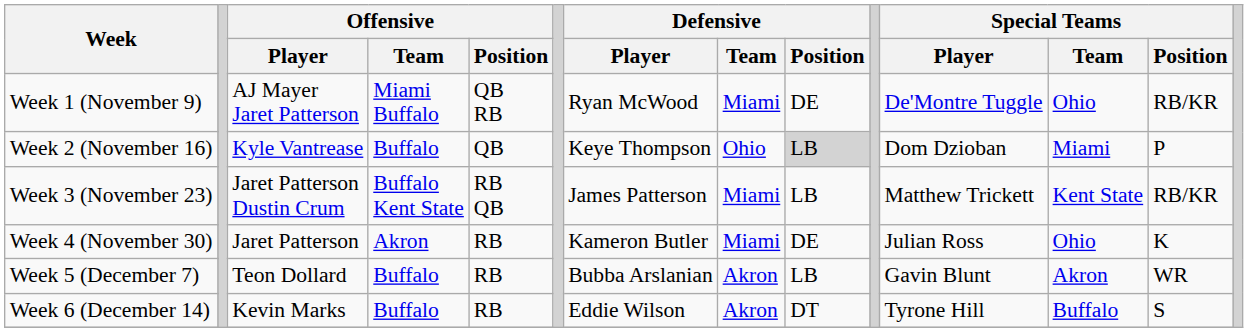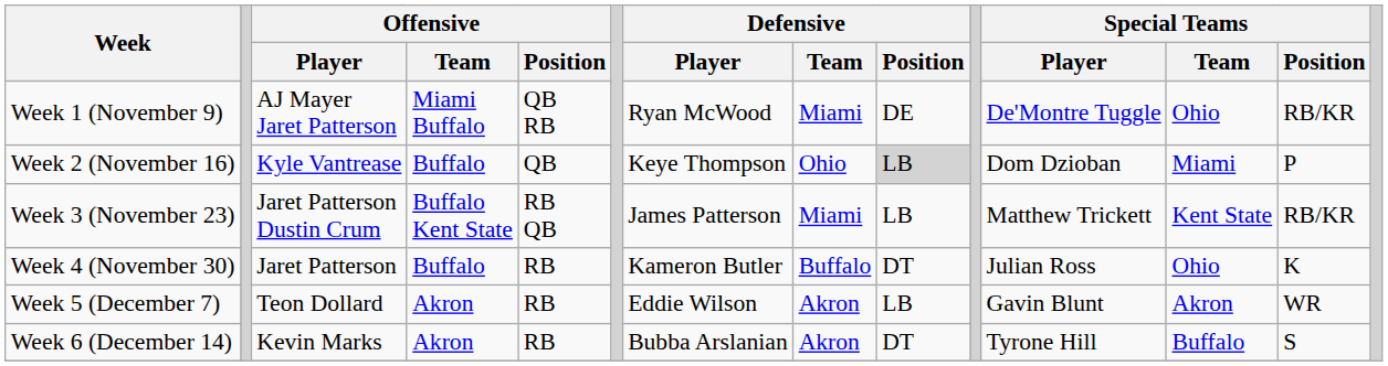Week 4 (November 30) | Offensive / Team: Akron -> Buffalo
Week 4 (November 30) | Defensive / Team: Miami -> Buffalo
Week 4 (November 30) | Defensive / Position: DE -> DT
Week 5 (December 7) | Offensive / Team: Buffalo -> Akron
Week 5 (December 7) | Defensive / Player: Bubba Arslanian -> Eddie Wilson
Week 6 (December 14) | Offensive / Team: Buffalo -> Akron
Week 6 (December 14) | Defensive / Player: Eddie Wilson -> Bubba Arslanian
